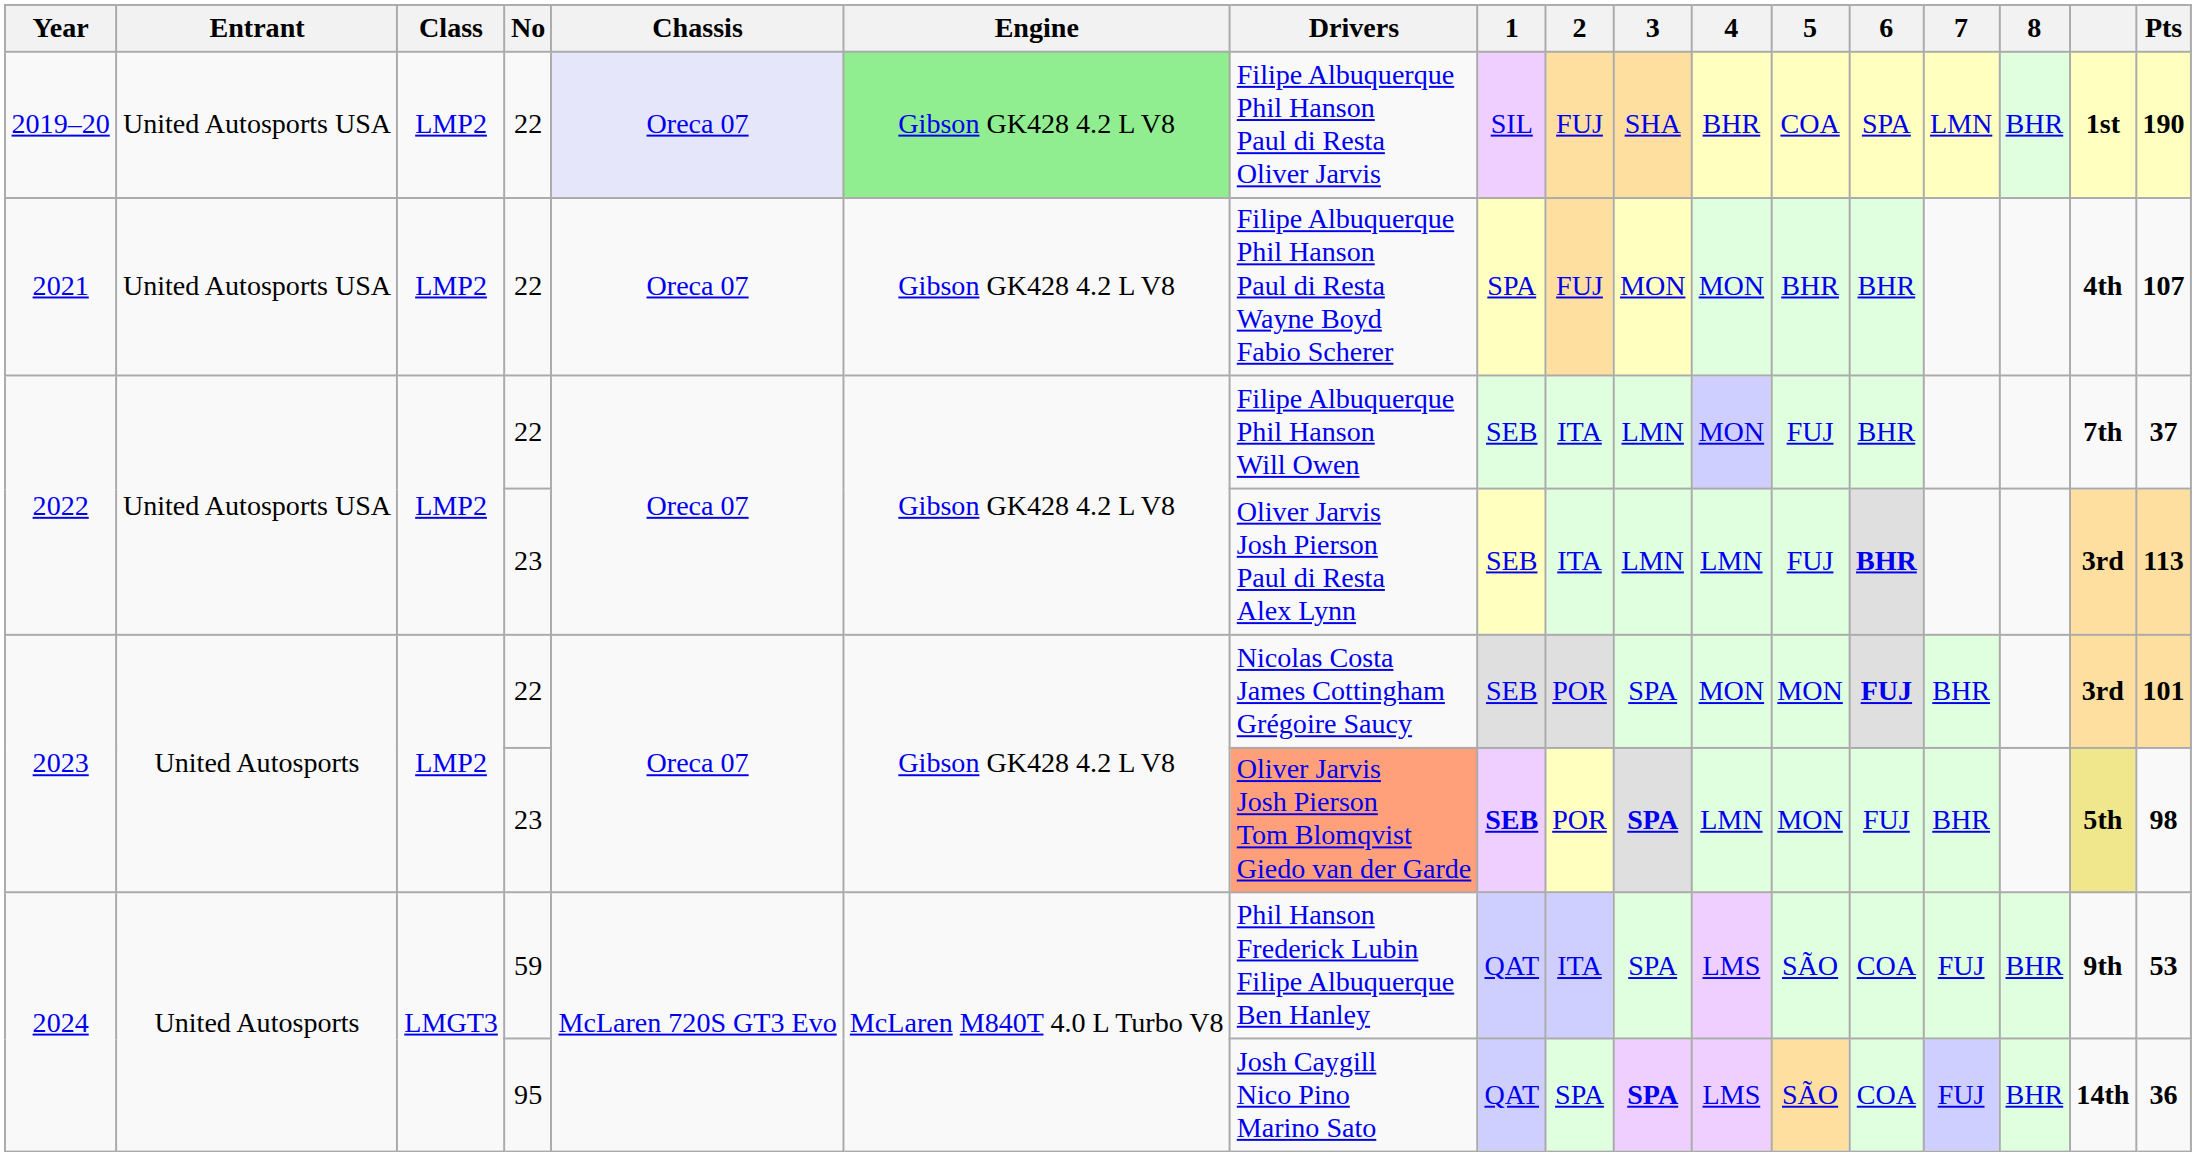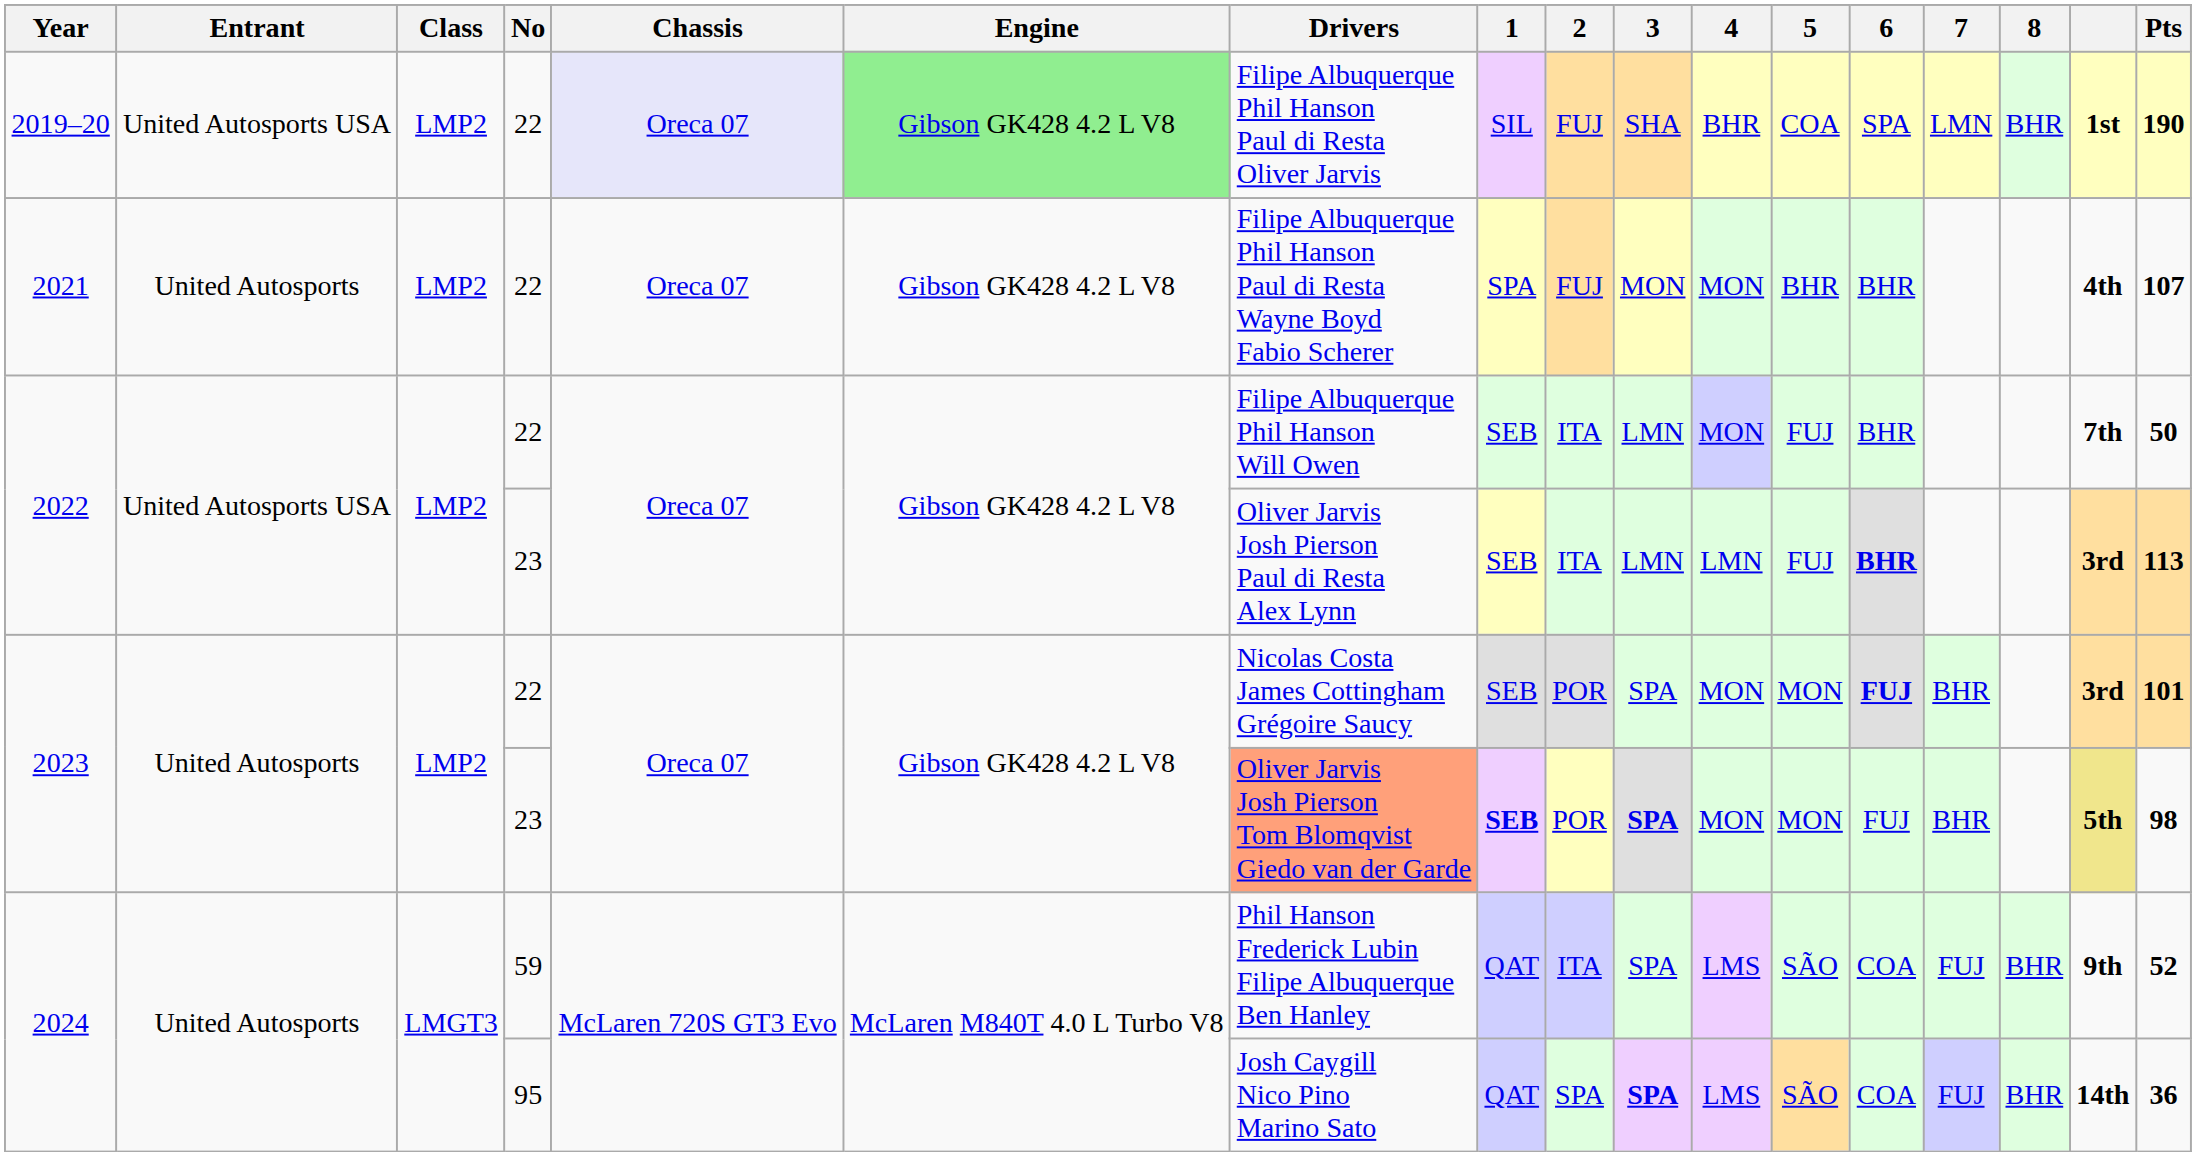2021 | Entrant: United Autosports USA -> United Autosports
2022 / 22 | Pts: 37 -> 50
2023 / 23 | 4: LMN -> MON
2024 / 59 | Pts: 53 -> 52
